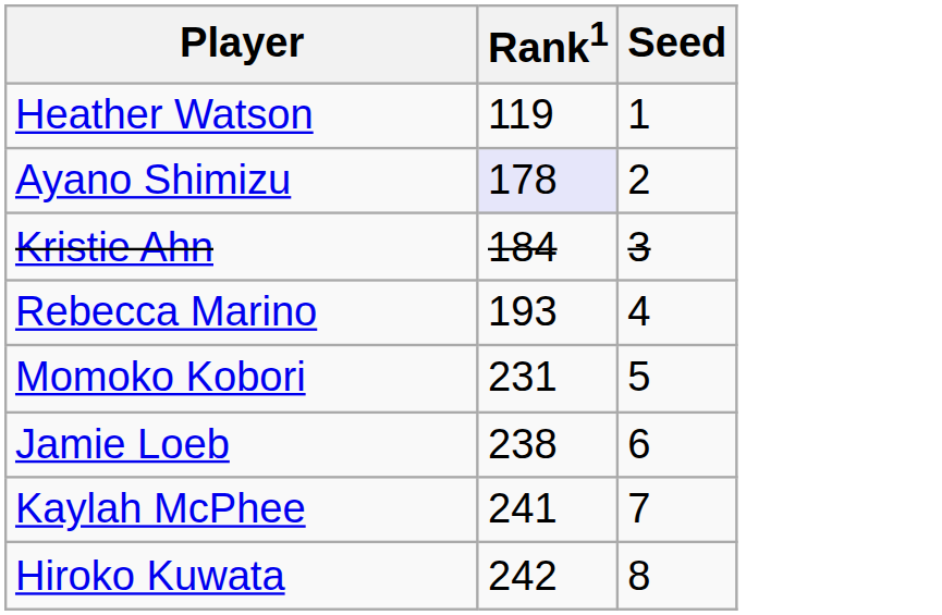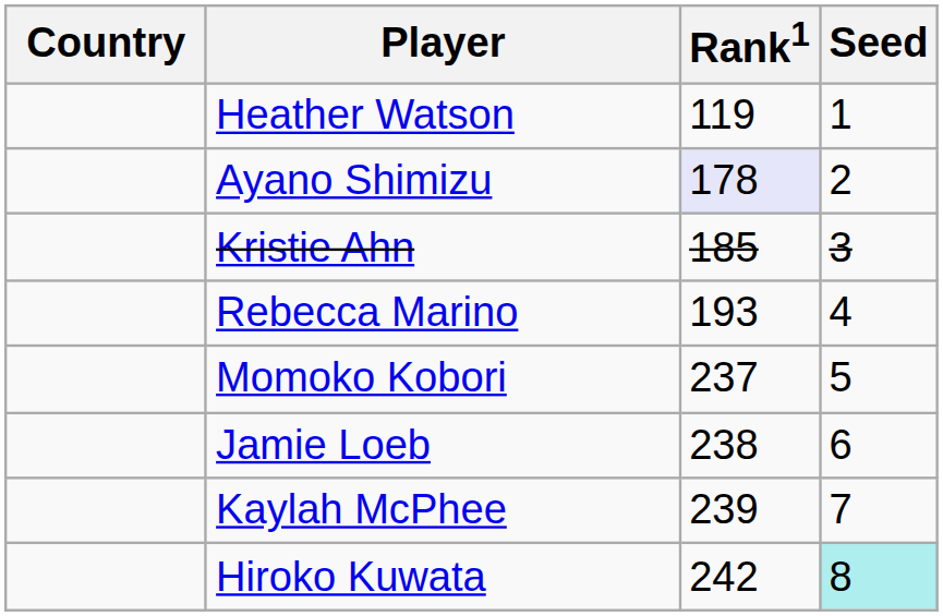+ column: Country
Kristie Ahn | Rank1: 184 -> 185
Momoko Kobori | Rank1: 231 -> 237
Kaylah McPhee | Rank1: 241 -> 239
Hiroko Kuwata | Seed: no background -> paleturquoise background
